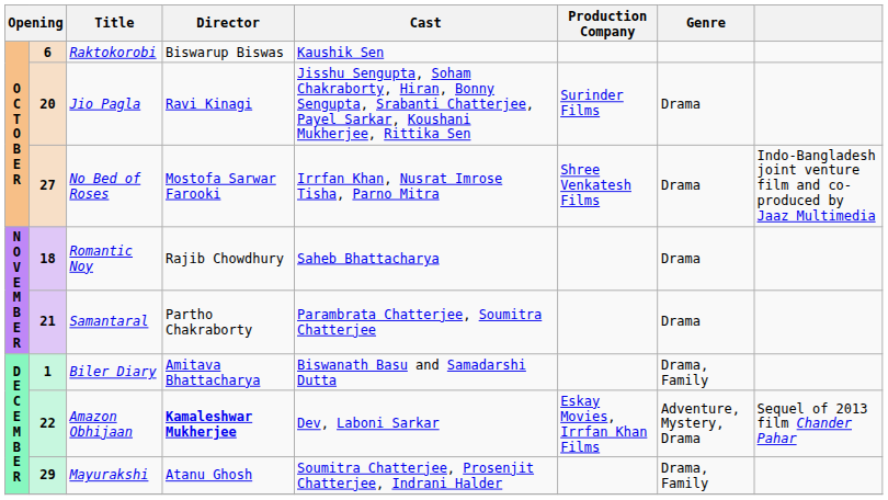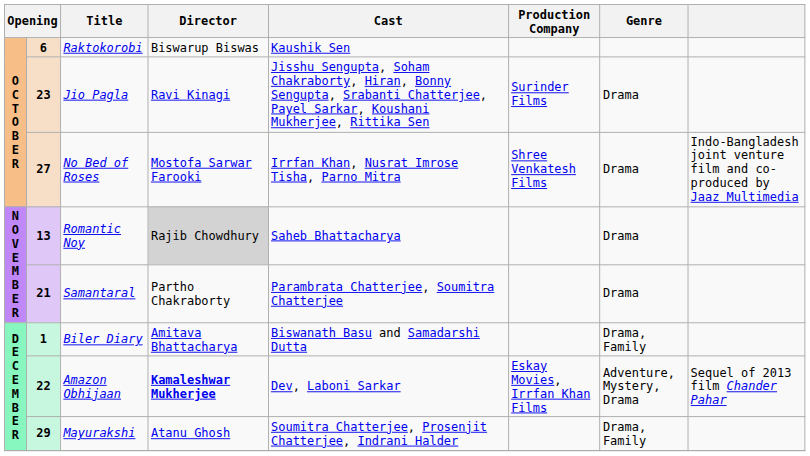Jio Pagla | column 2: 20 -> 23
Romantic Noy | column 2: 18 -> 13
Romantic Noy | Director: no background -> lightgrey background
